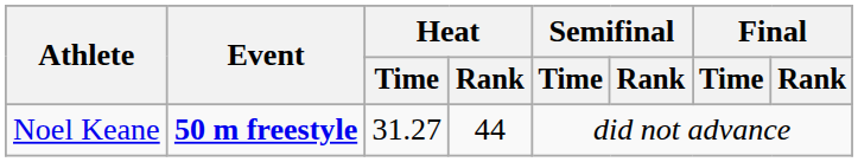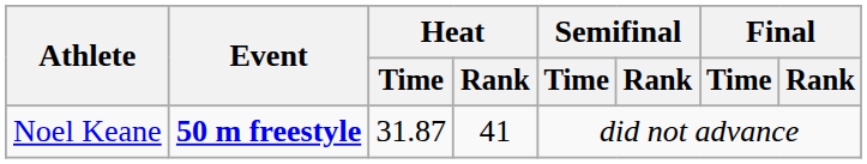Noel Keane | Heat / Time: 31.27 -> 31.87
Noel Keane | Heat / Rank: 44 -> 41
